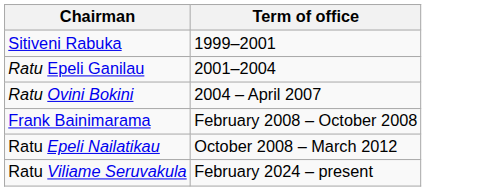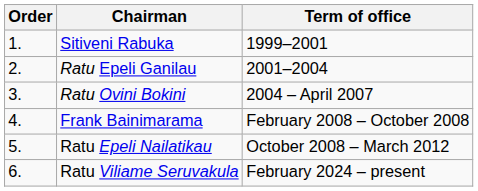+ column: Order | 1. | 2. | 3. | 4. | 5. | 6.
